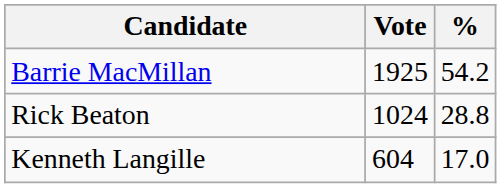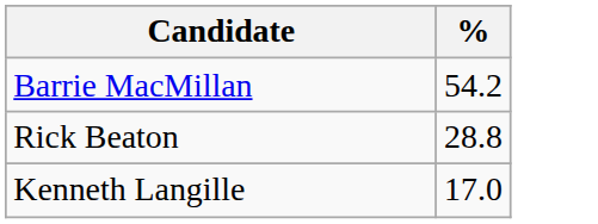- column: Vote | 1925 | 1024 | 604
